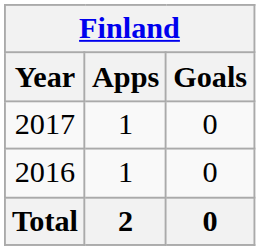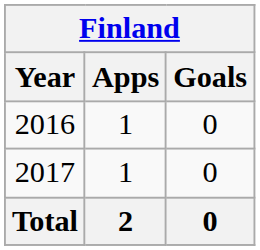rows swapped: 2016 <-> 2017
